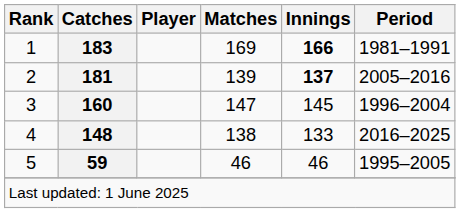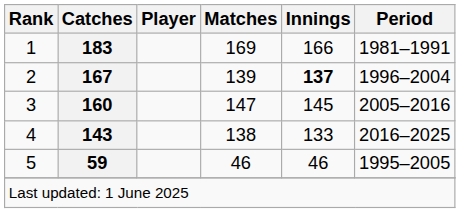1 | Innings: bold -> normal
2 | Catches: 181 -> 167
2 | Period: 2005–2016 -> 1996–2004
3 | Period: 1996–2004 -> 2005–2016
4 | Catches: 148 -> 143
